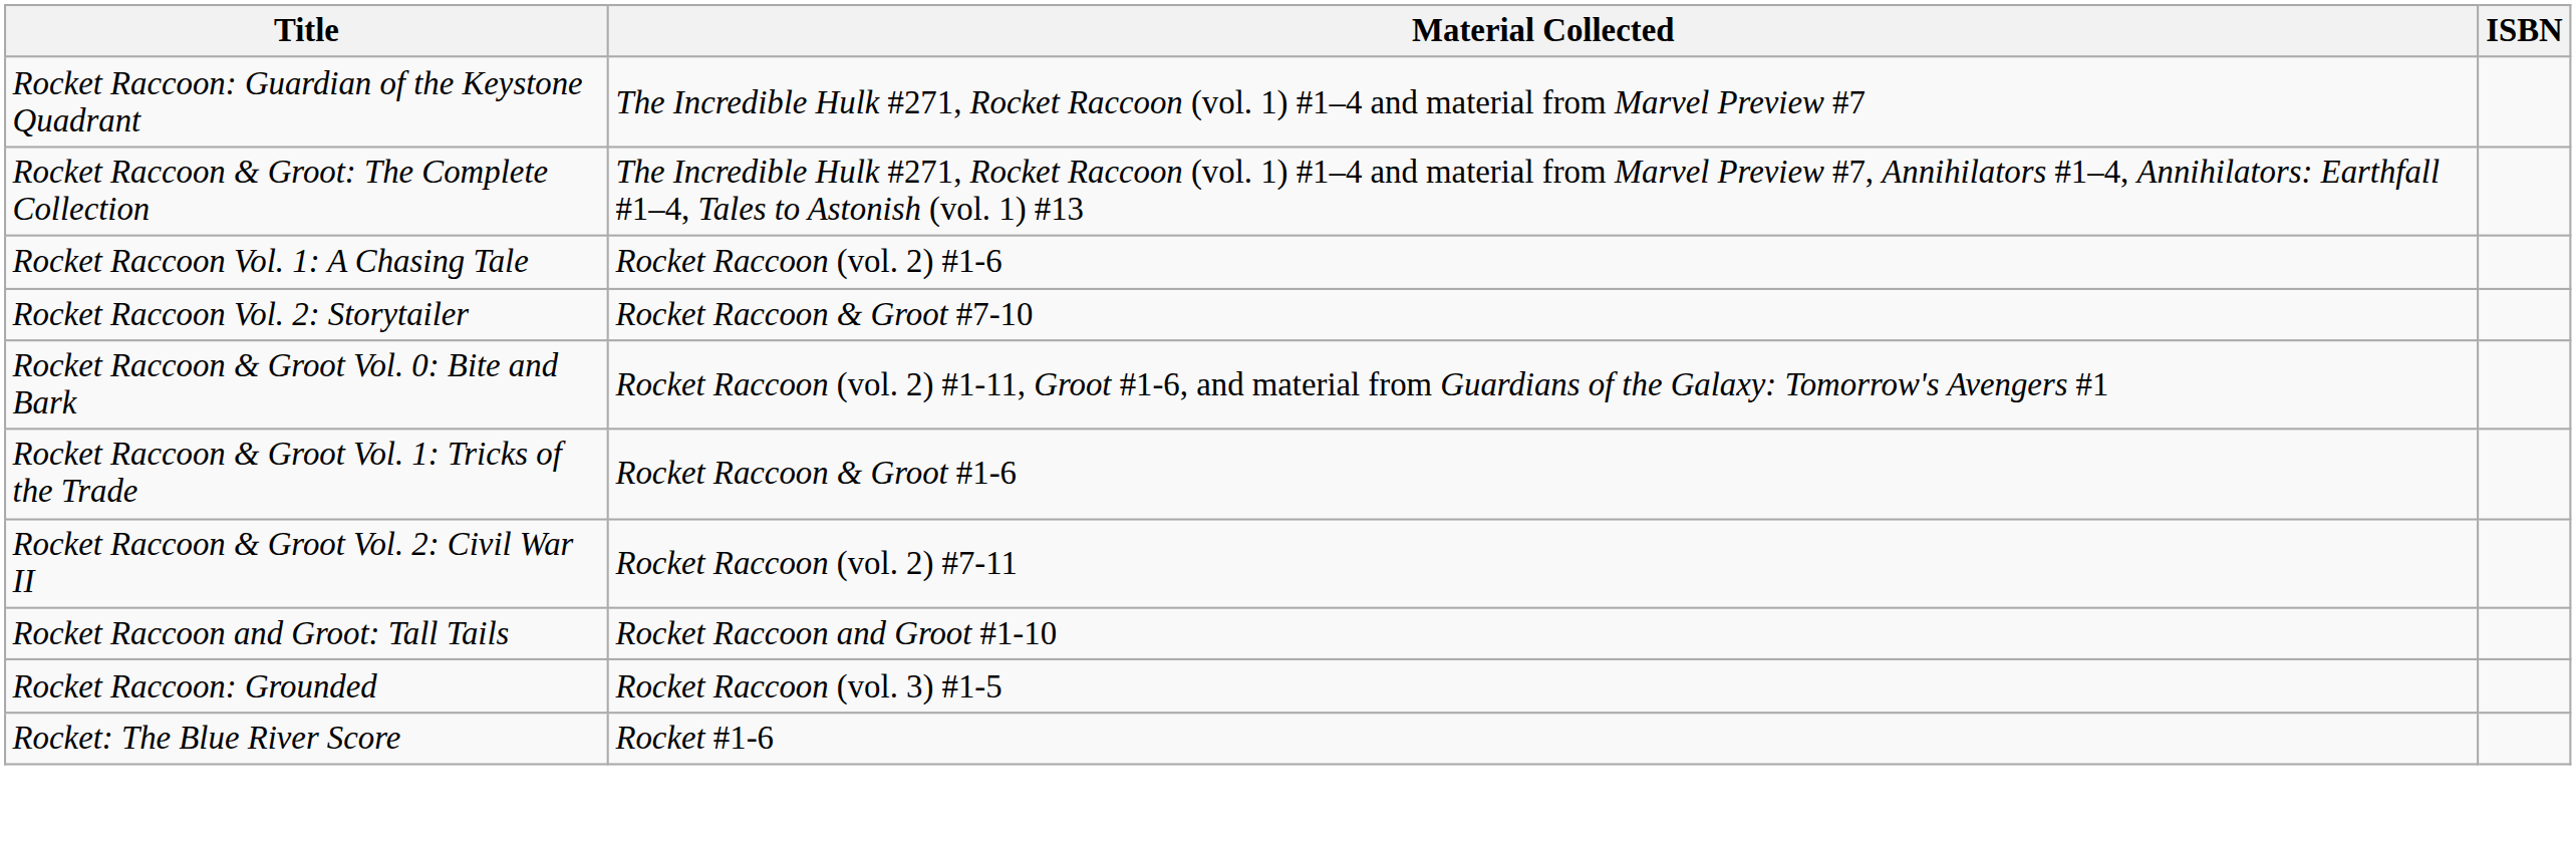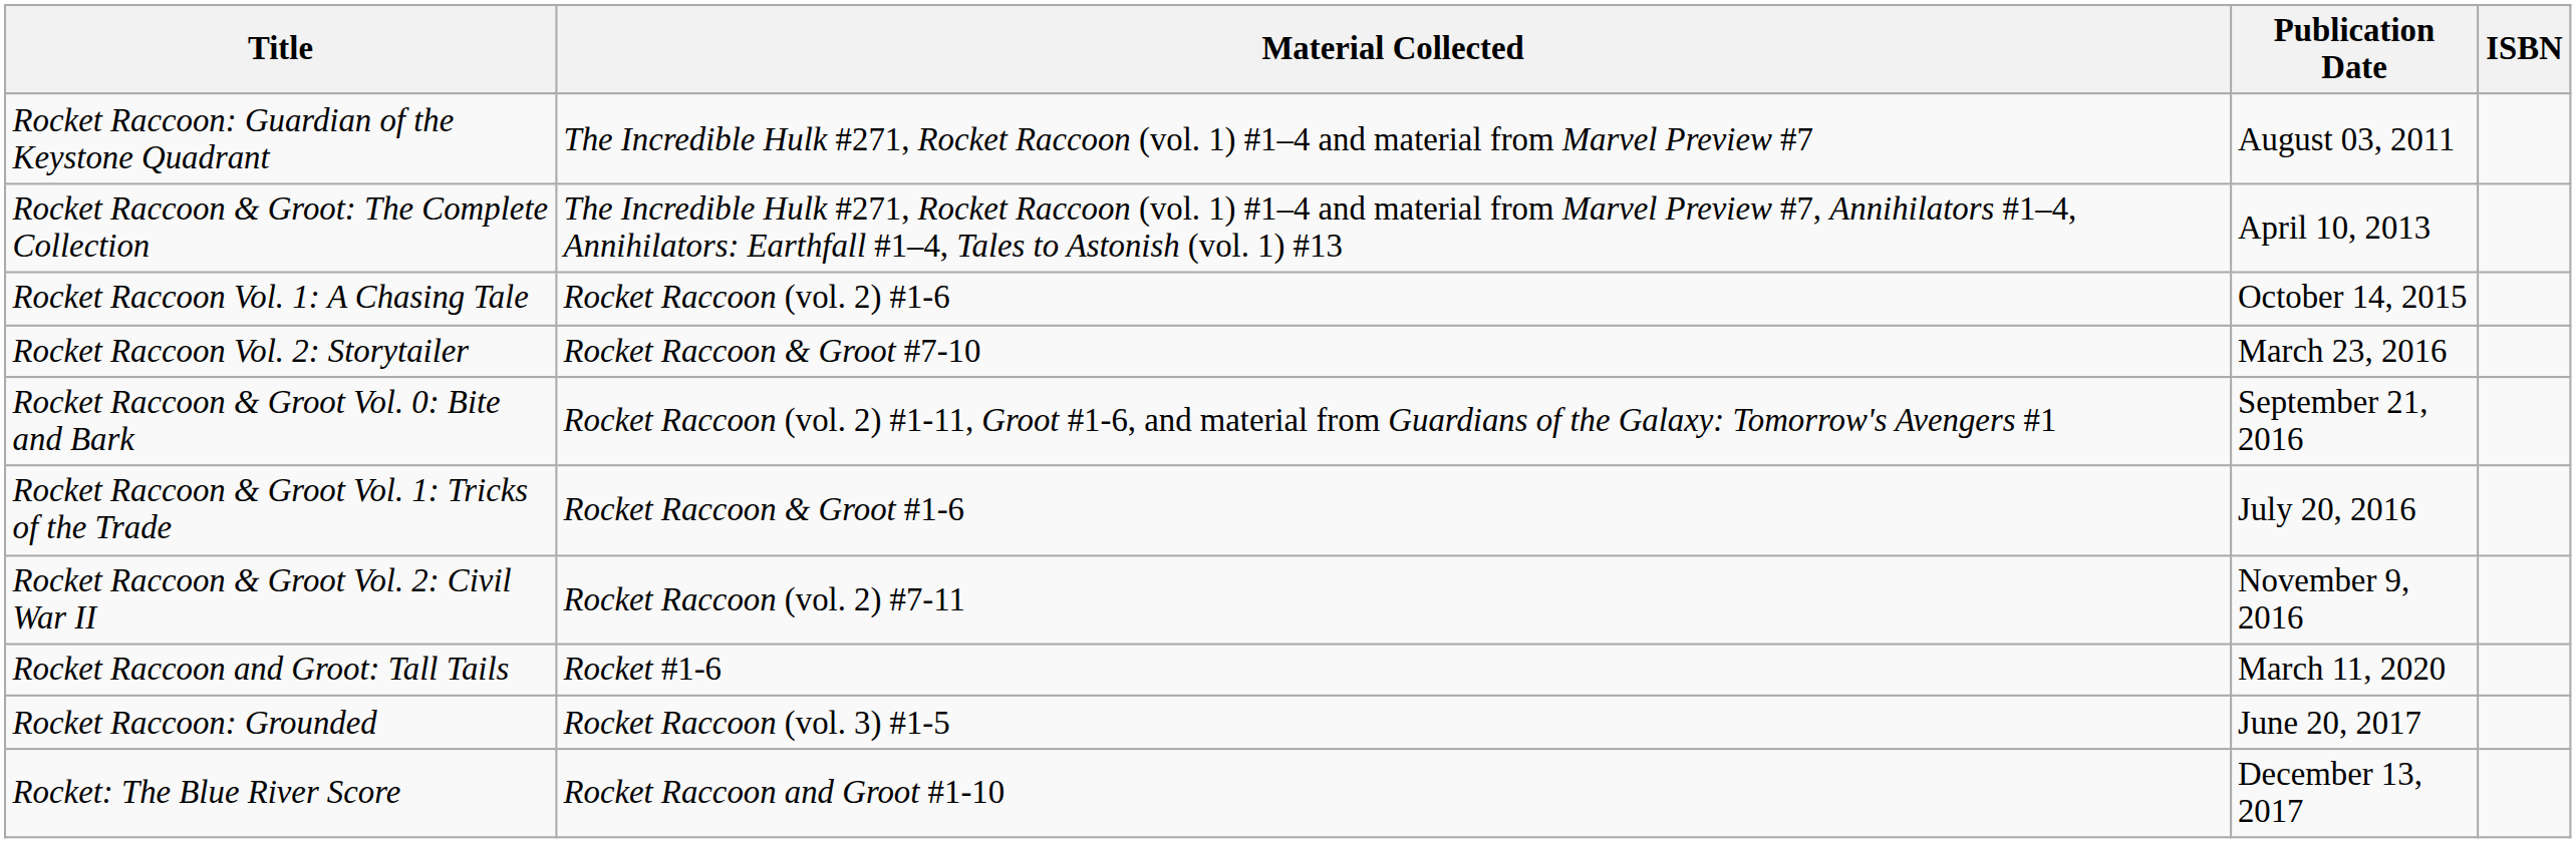+ column: Publication Date | August 03, 2011 | April 10, 2013 | October 14, 2015 | March 23, 2016 | September 21, 2016 | July 20, 2016 | November 9, 2016 | March 11, 2020 | June 20, 2017 | December 13, 2017
Rocket Raccoon and Groot: Tall Tails | Material Collected: Rocket Raccoon and Groot #1-10 -> Rocket #1-6
Rocket: The Blue River Score | Material Collected: Rocket #1-6 -> Rocket Raccoon and Groot #1-10
